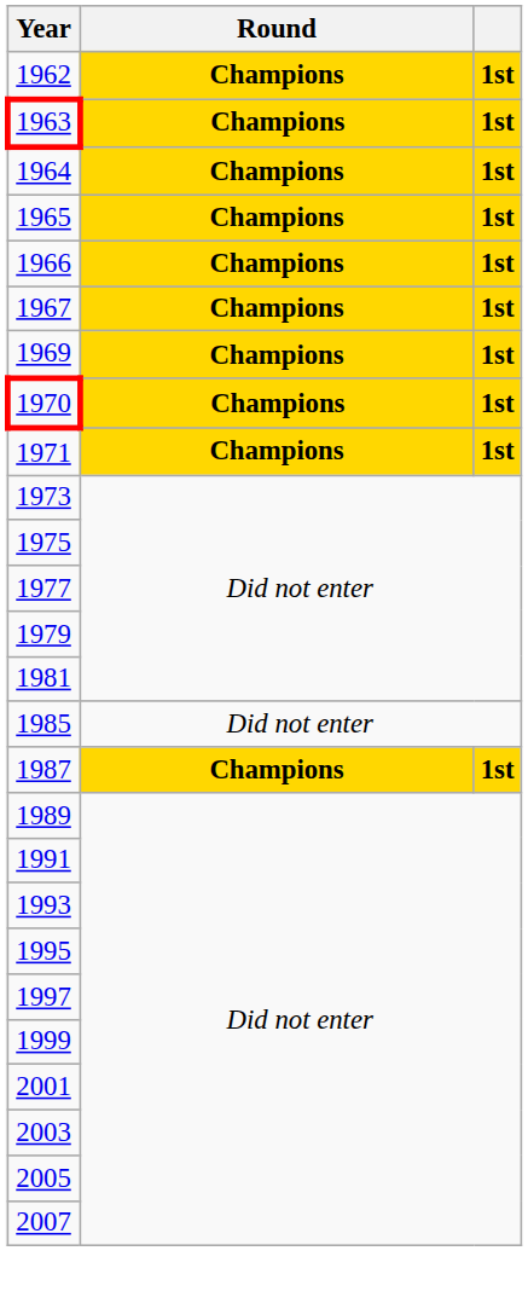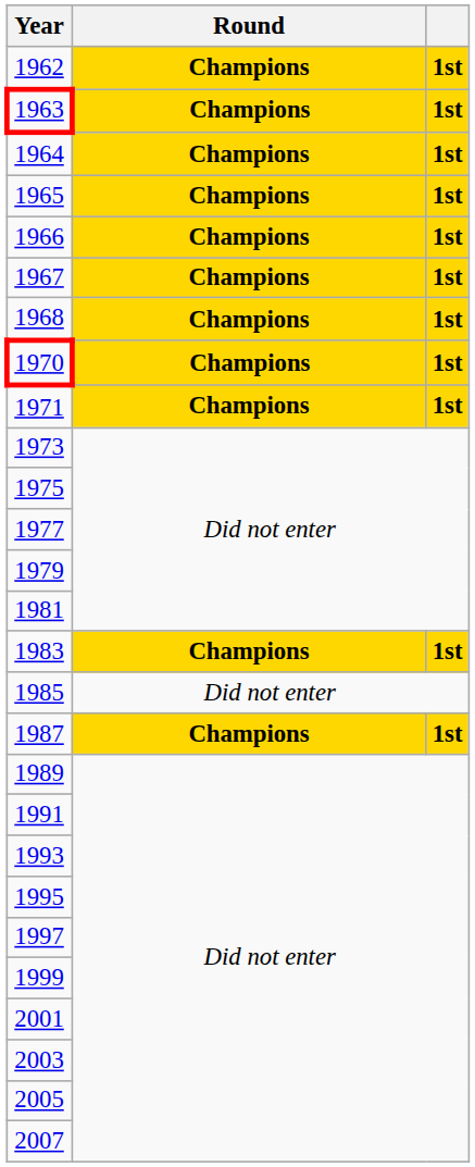+ row: 1968 | Champions | 1st
- row: 1969 | Champions | 1st
+ row: 1983 | Champions | 1st
